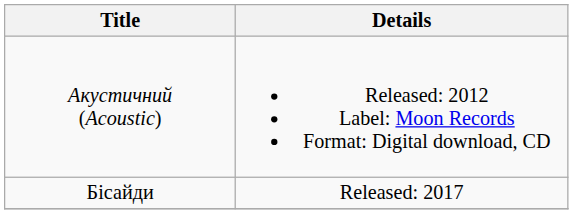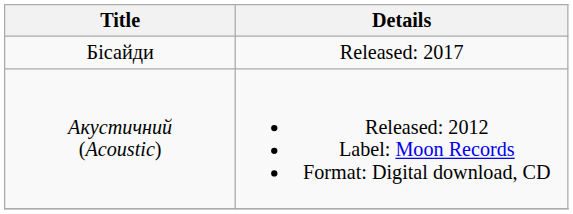rows swapped: Акустичний (Acoustic) <-> Бісайди
